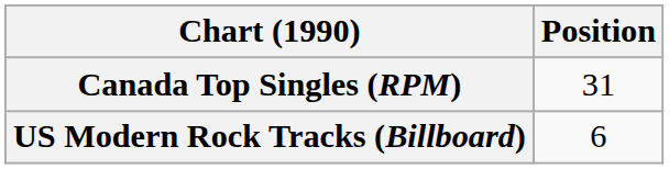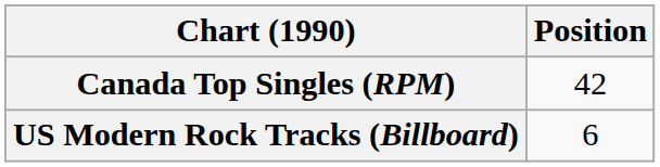Canada Top Singles (RPM) | Position: 31 -> 42
